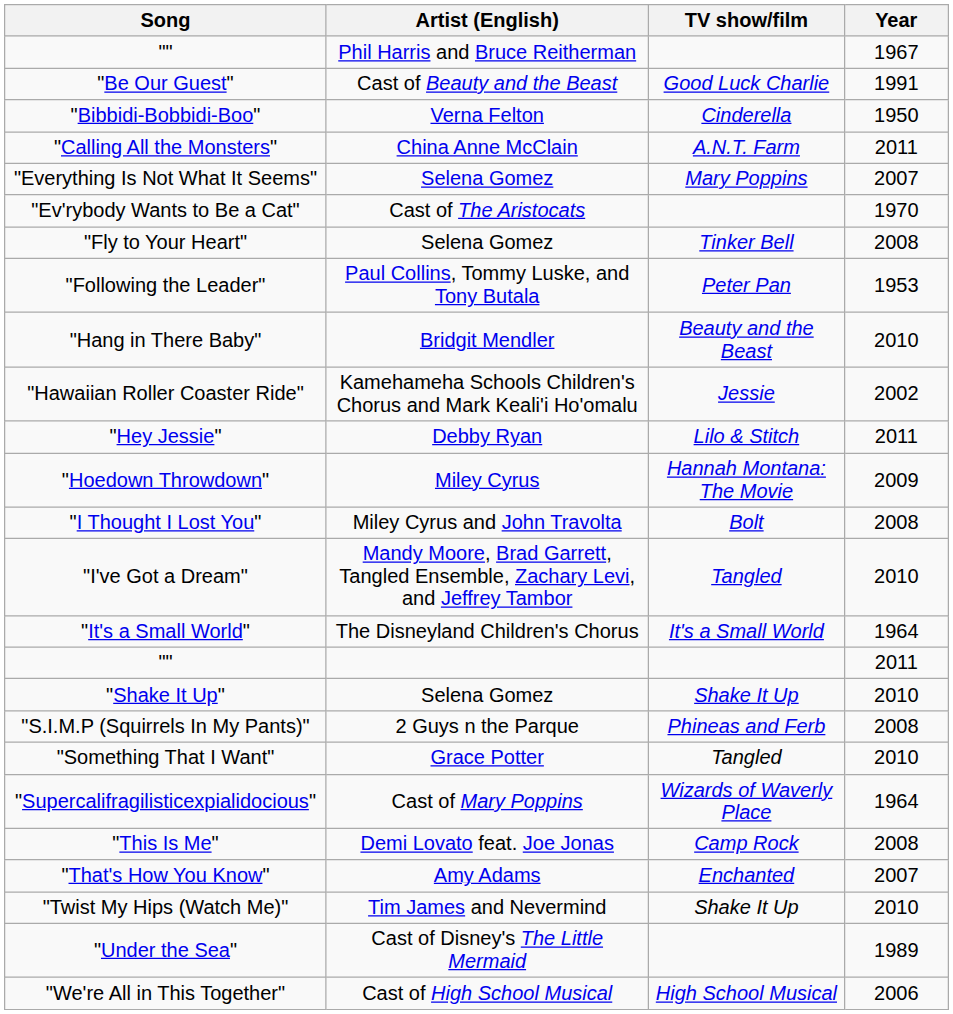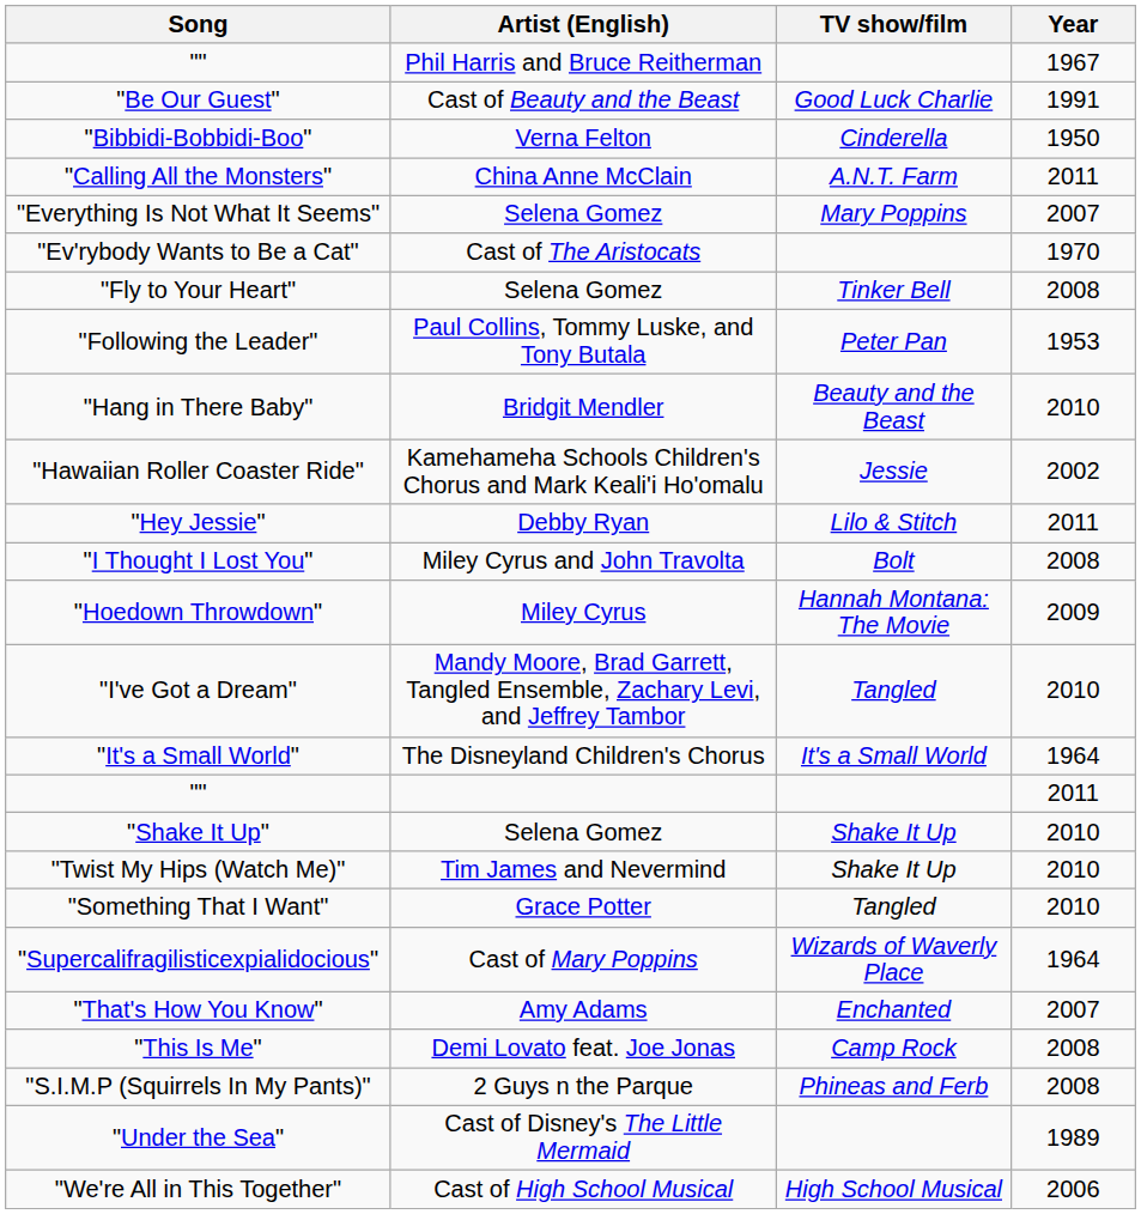rows swapped: "Hoedown Throwdown" <-> "I Thought I Lost You"
rows swapped: "S.I.M.P (Squirrels In My Pants)" <-> "Twist My Hips (Watch Me)"
rows swapped: "That's How You Know" <-> "This Is Me"
